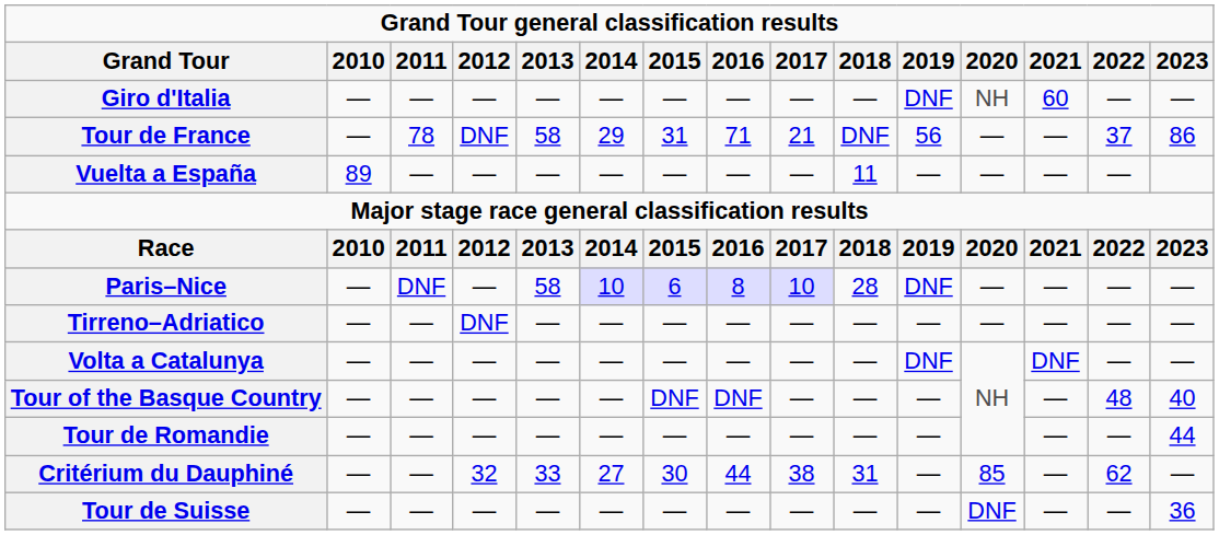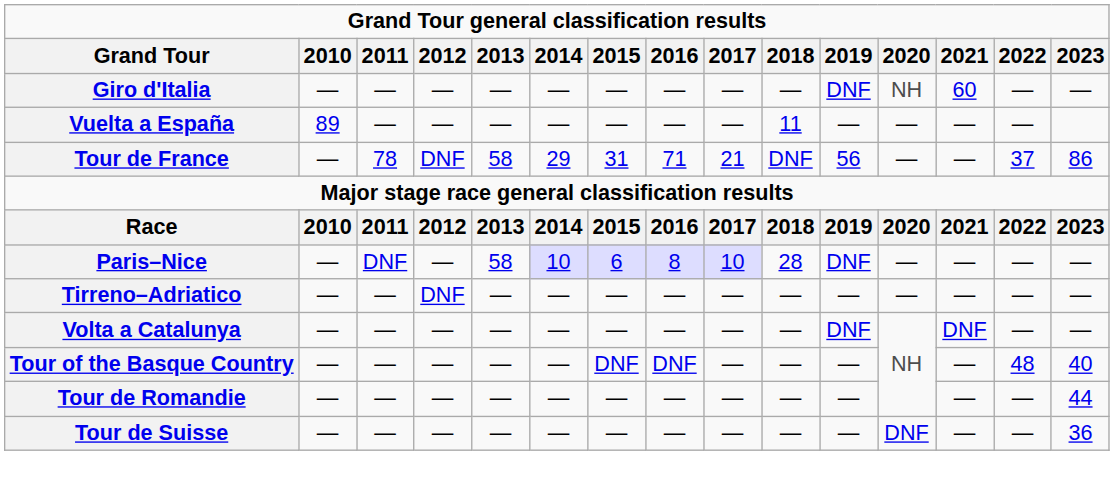rows swapped: Tour de France <-> Vuelta a España
- row: Critérium du Dauphiné | — | — | 32 | 33 | 27 | 30 | 44 | 38 | 31 | — | 85 | — | 62 | —
